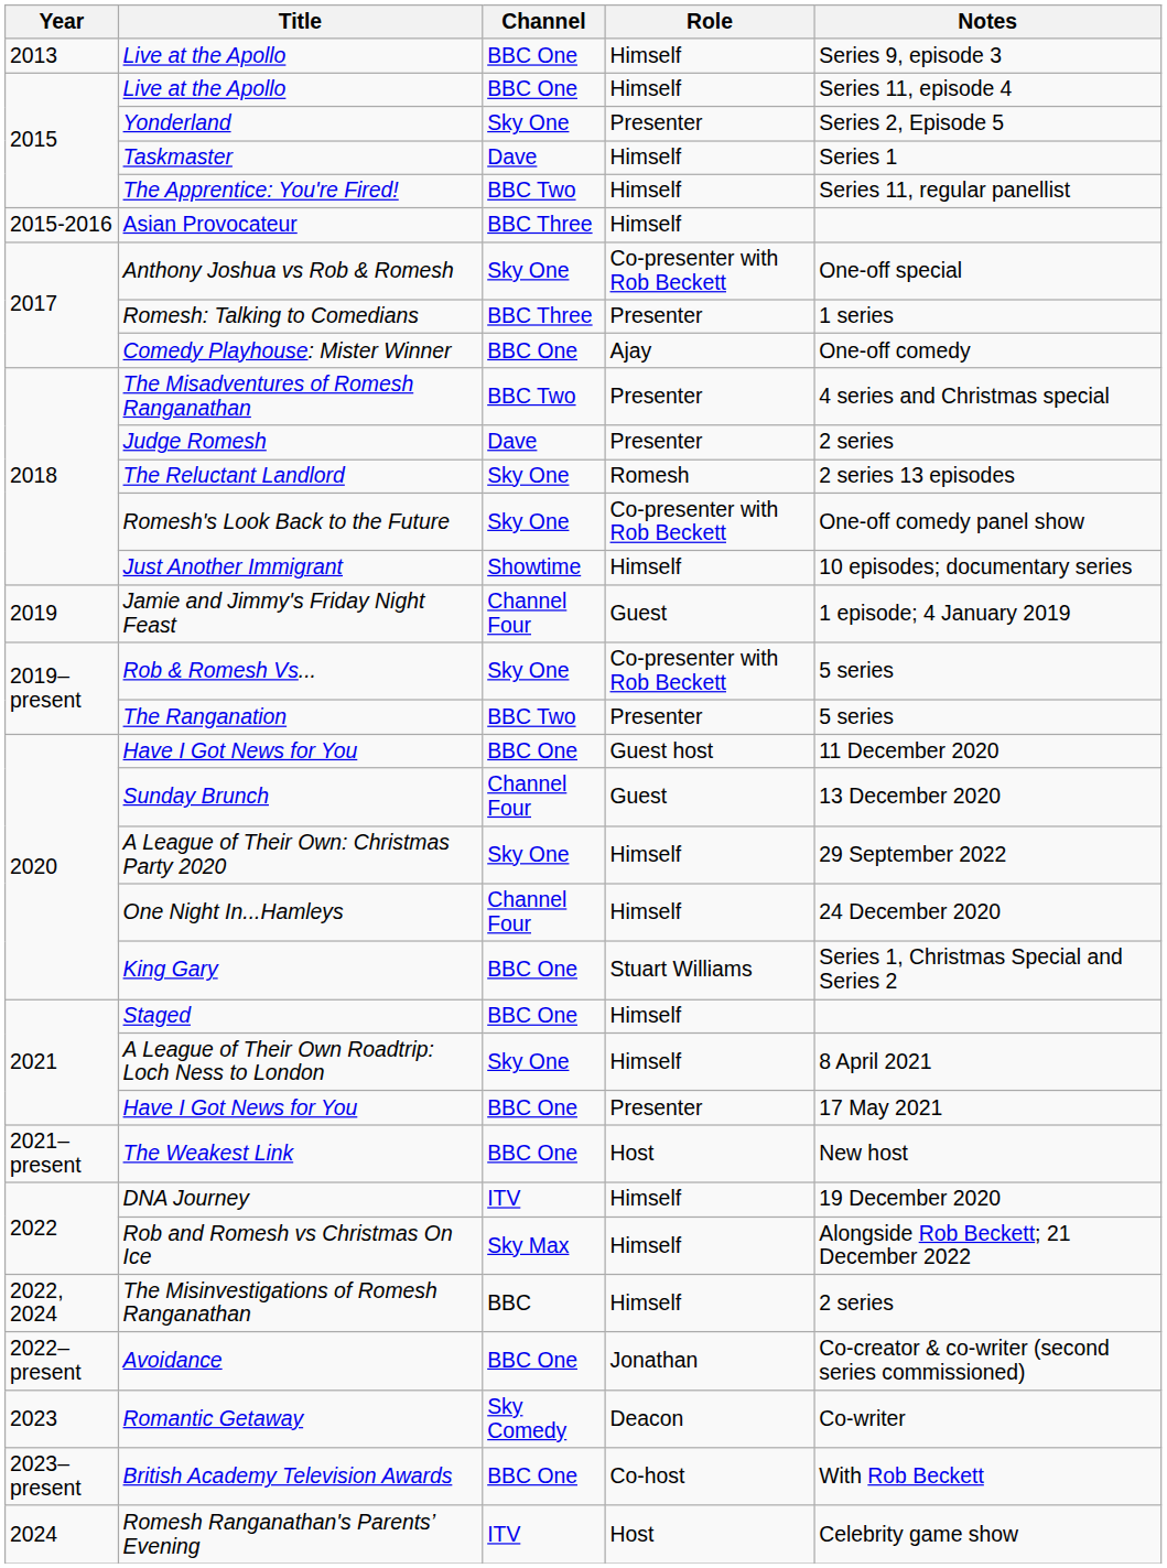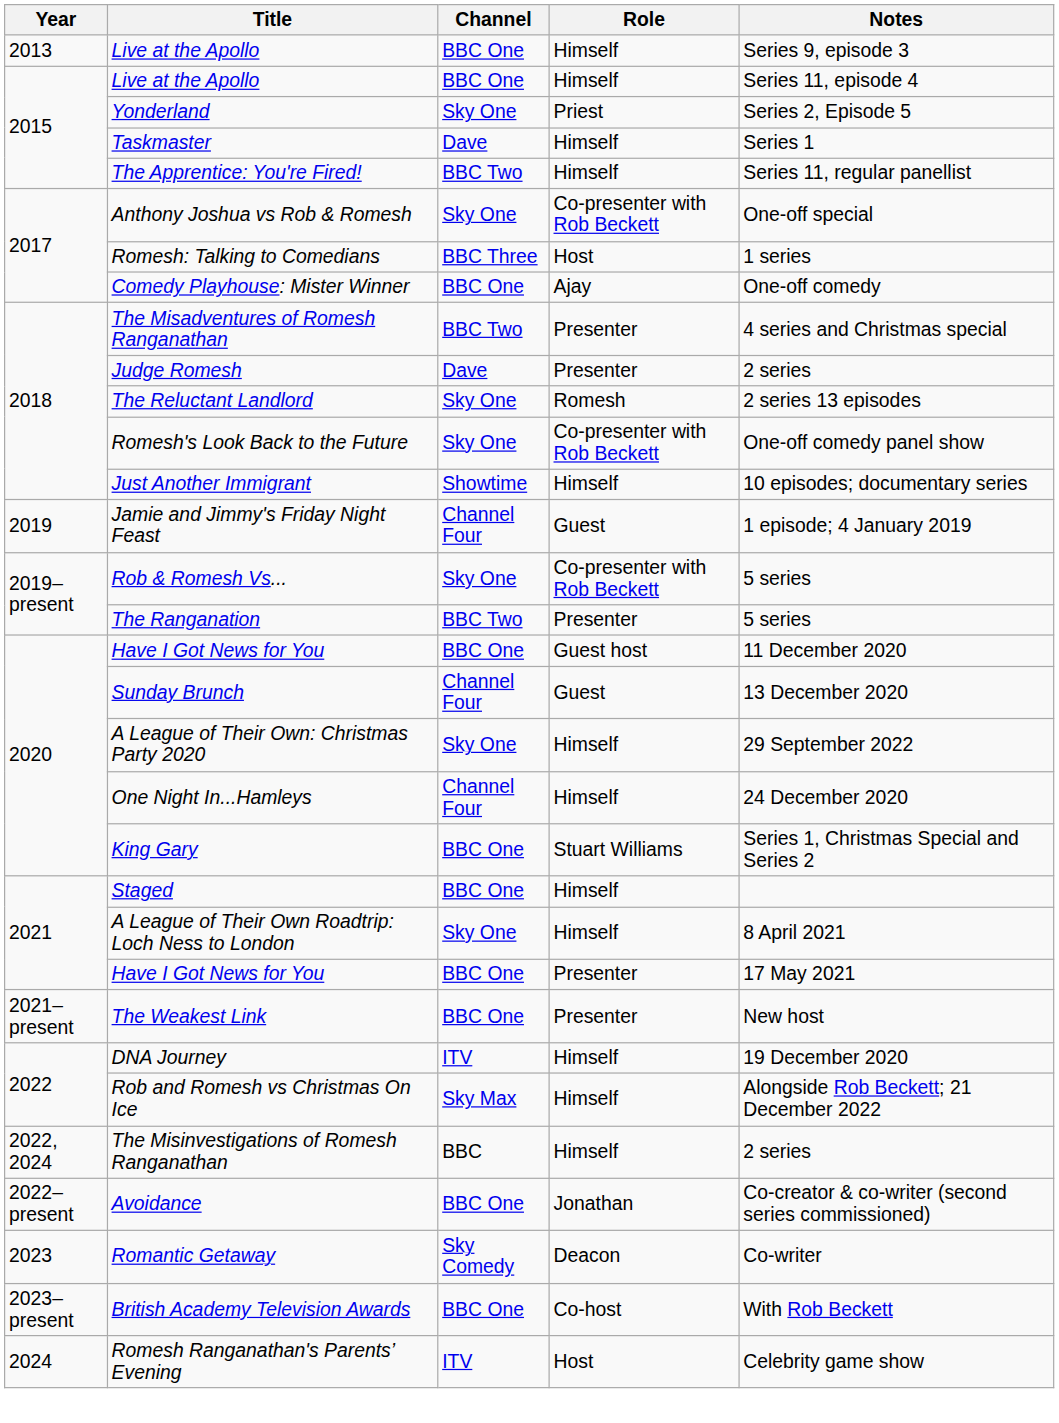Yonderland | Role: Presenter -> Priest
- row: 2015-2016 | Asian Provocateur | BBC Three | Himself
Romesh: Talking to Comedians | Role: Presenter -> Host
The Weakest Link | Role: Host -> Presenter
